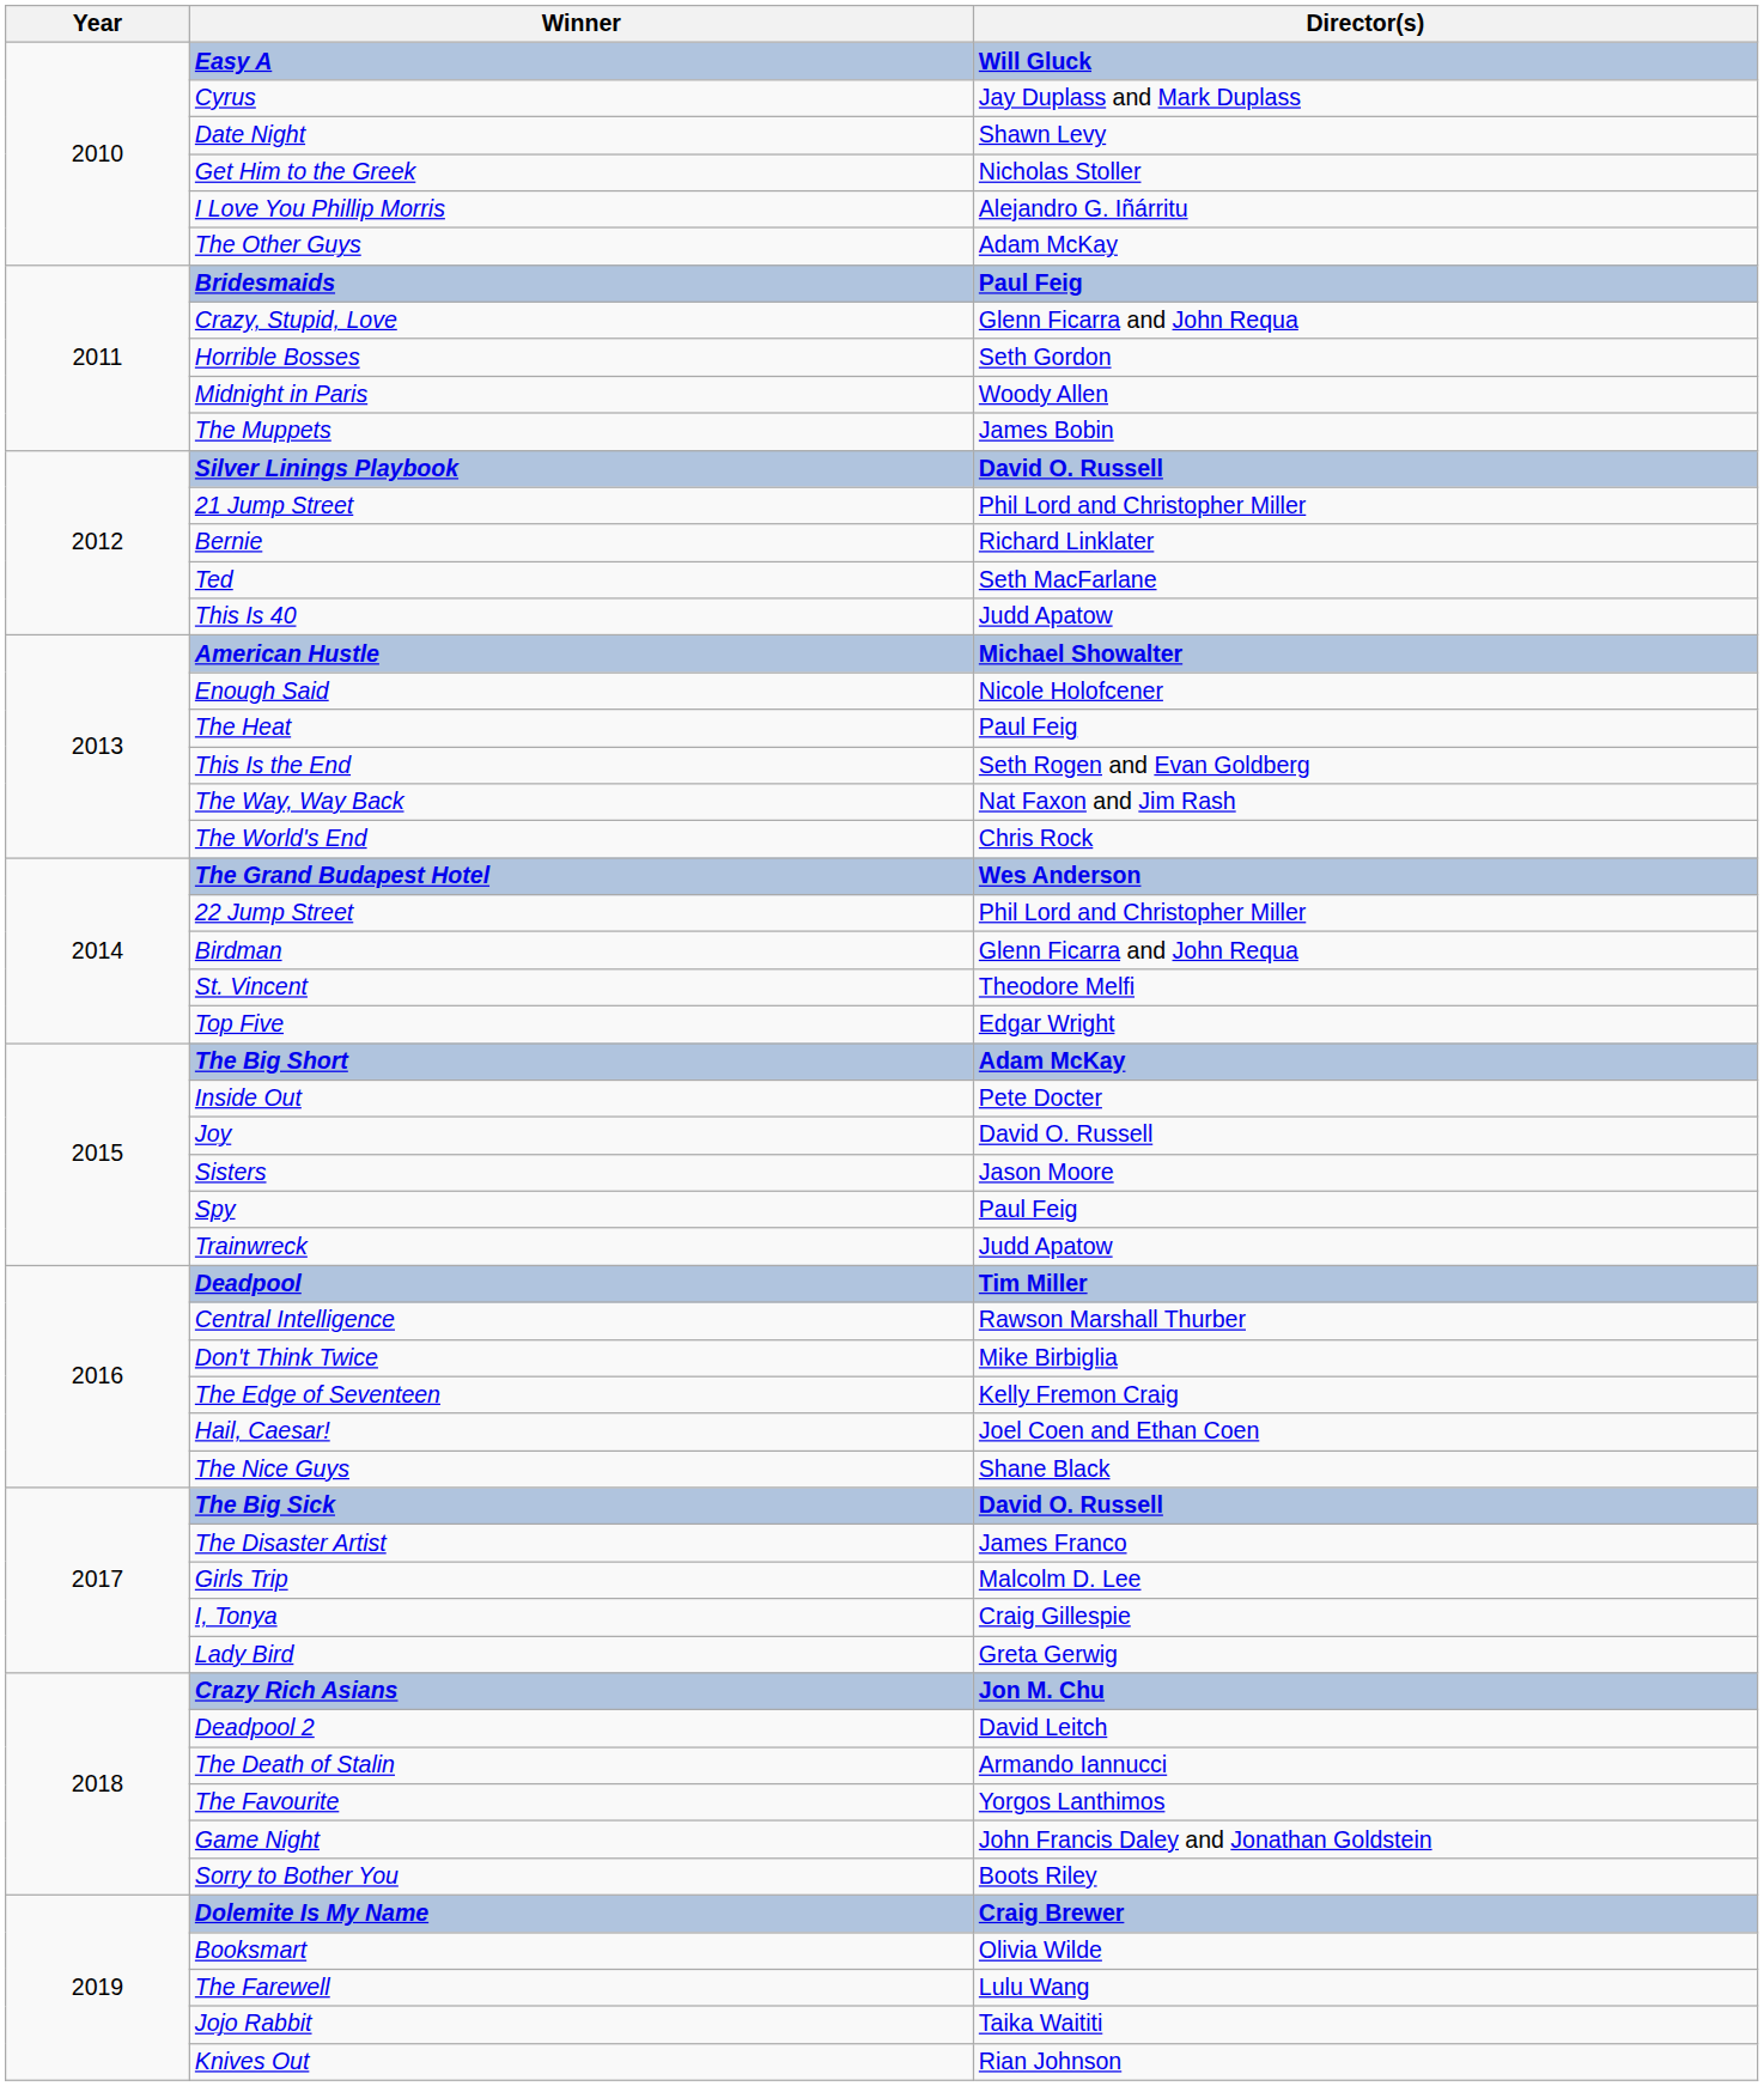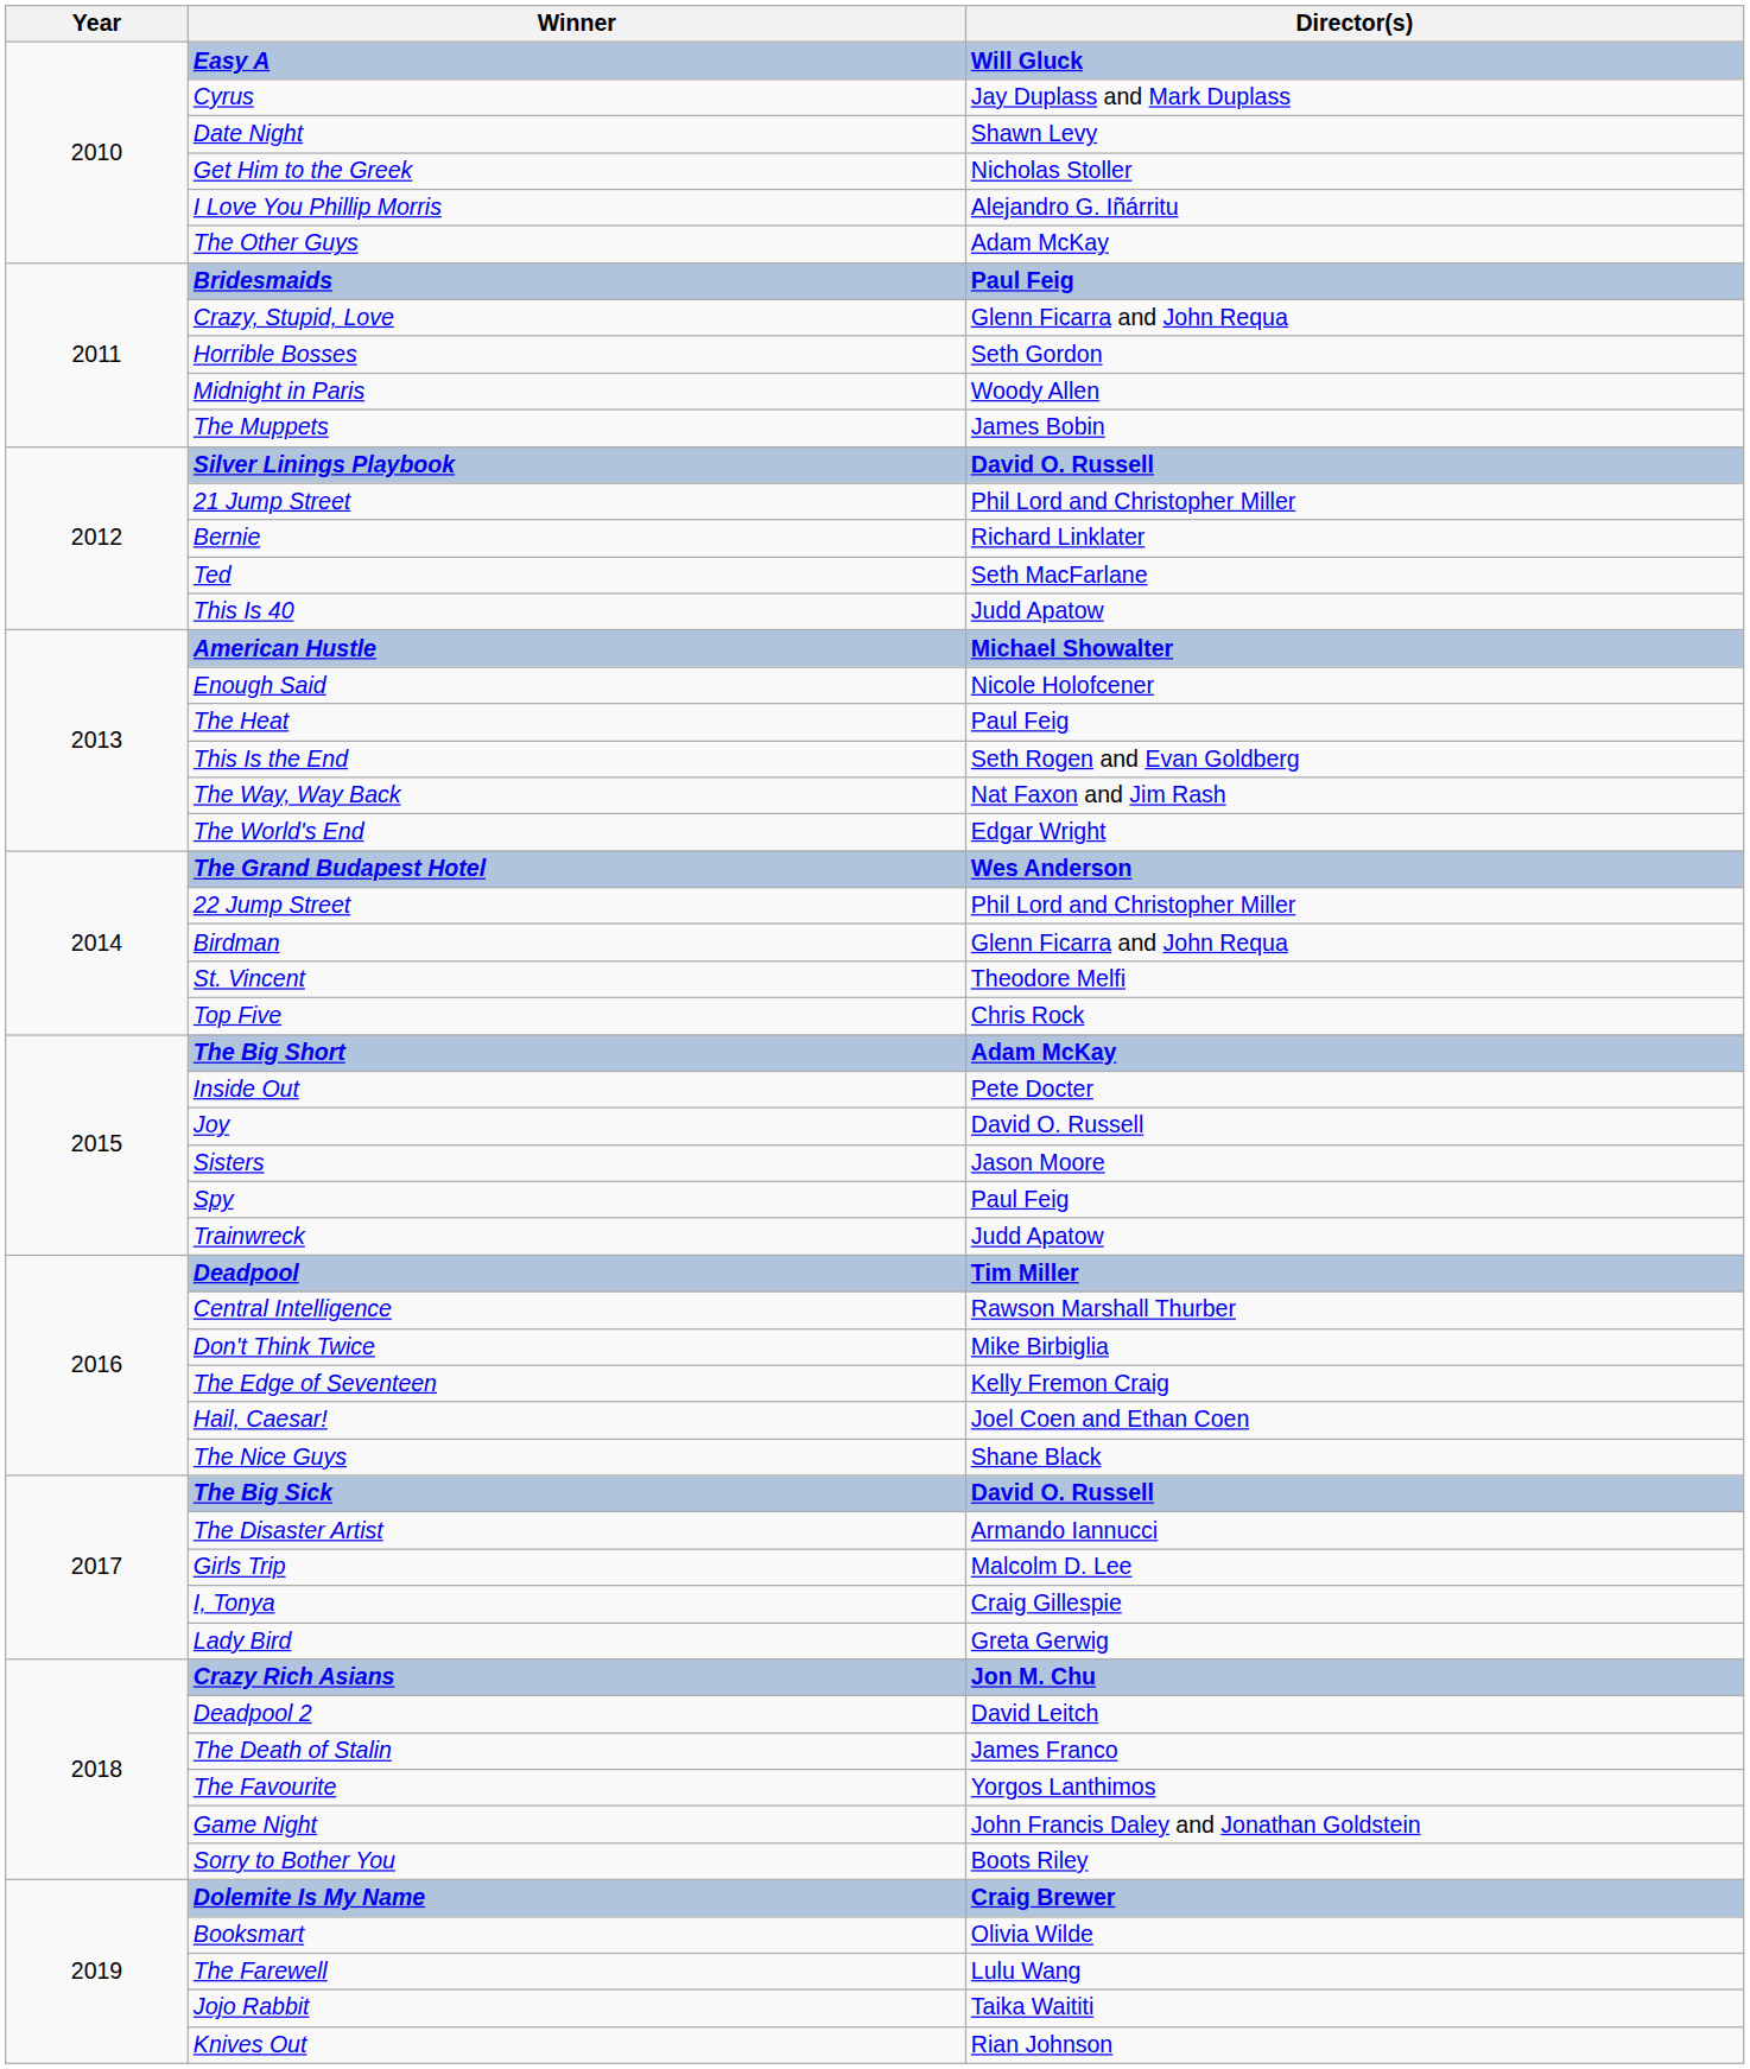The World's End | Director(s): Chris Rock -> Edgar Wright
Top Five | Director(s): Edgar Wright -> Chris Rock
The Disaster Artist | Director(s): James Franco -> Armando Iannucci
The Death of Stalin | Director(s): Armando Iannucci -> James Franco
